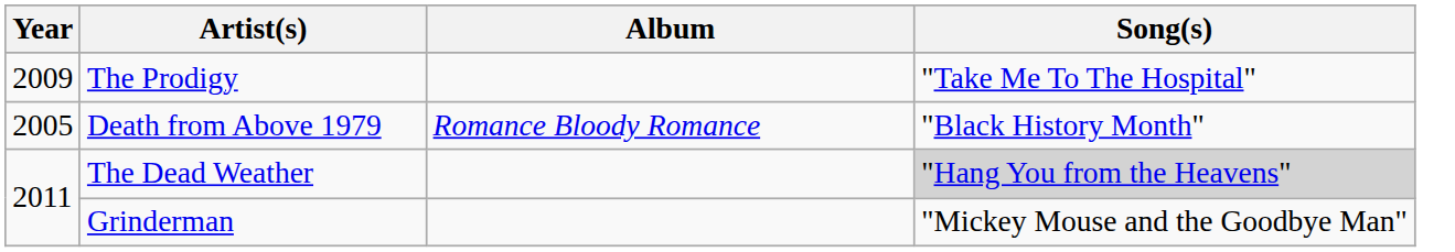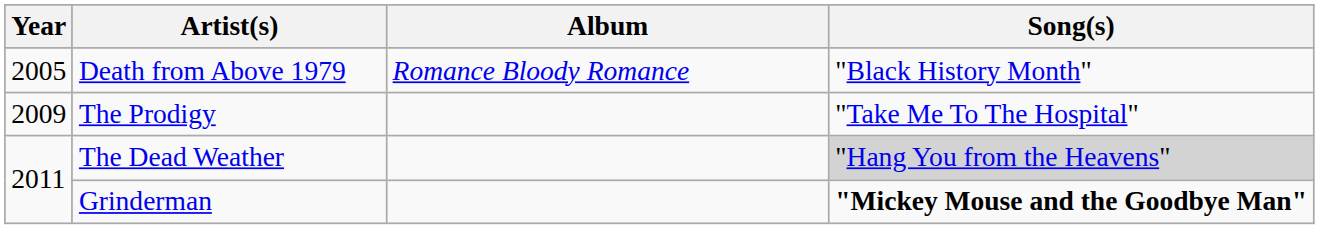rows swapped: Death from Above 1979 <-> The Prodigy
Grinderman | Song(s): normal -> bold
